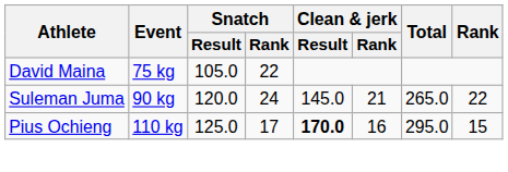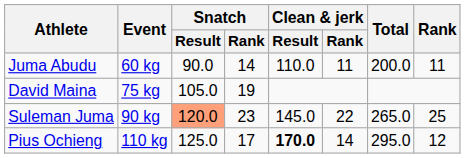+ row: Juma Abudu | 60 kg | 90.0 | 14 | 110.0 | 11 | 200.0 | 11
David Maina | Snatch / Rank: 22 -> 19
Suleman Juma | Snatch / Result: no background -> lightsalmon background
Suleman Juma | Snatch / Rank: 24 -> 23
Suleman Juma | Clean & jerk / Rank: 21 -> 22
Suleman Juma | Rank: 22 -> 25
Pius Ochieng | Clean & jerk / Rank: 16 -> 14
Pius Ochieng | Rank: 15 -> 12
